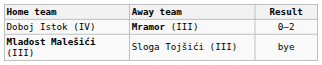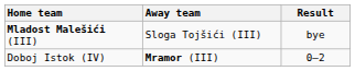rows swapped: Doboj Istok (IV) <-> Mladost Malešići (III)
